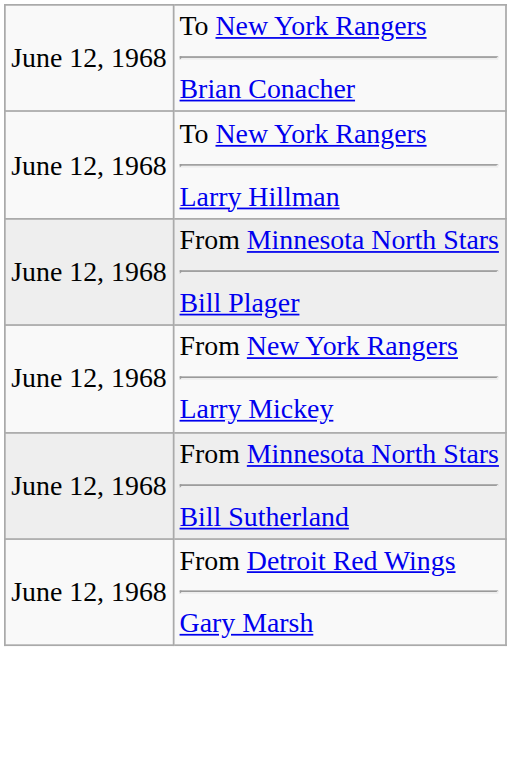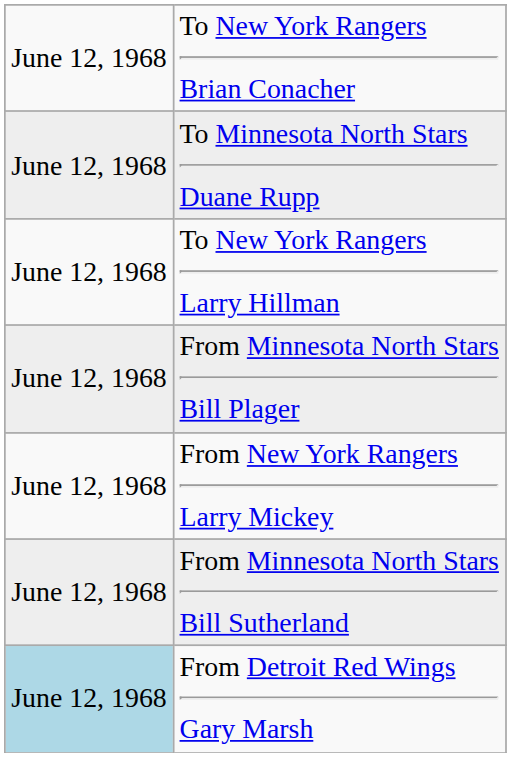+ row: June 12, 1968 | To Minnesota North Stars Duane Rupp
From Detroit Red Wings Gary Marsh | column 1: no background -> lightblue background
